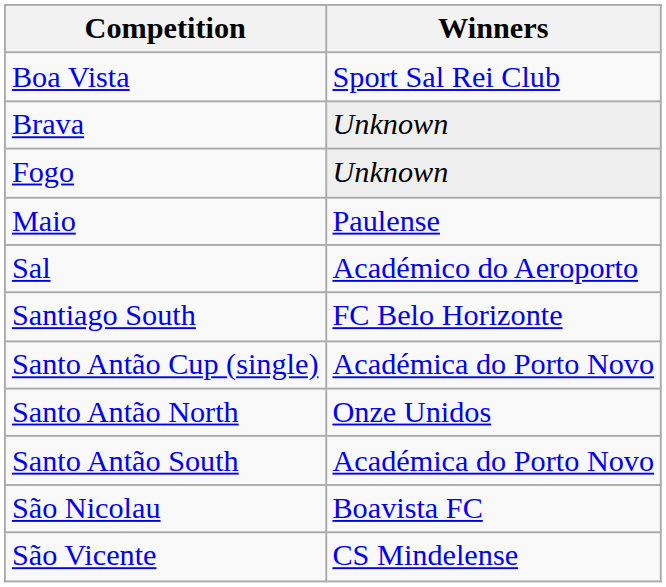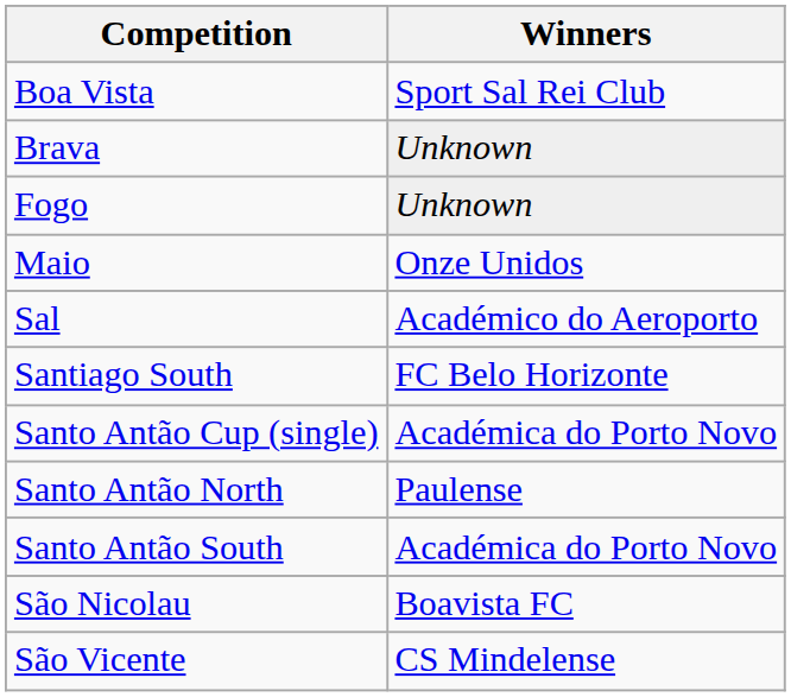Maio | Winners: Paulense -> Onze Unidos
Santo Antão North | Winners: Onze Unidos -> Paulense
